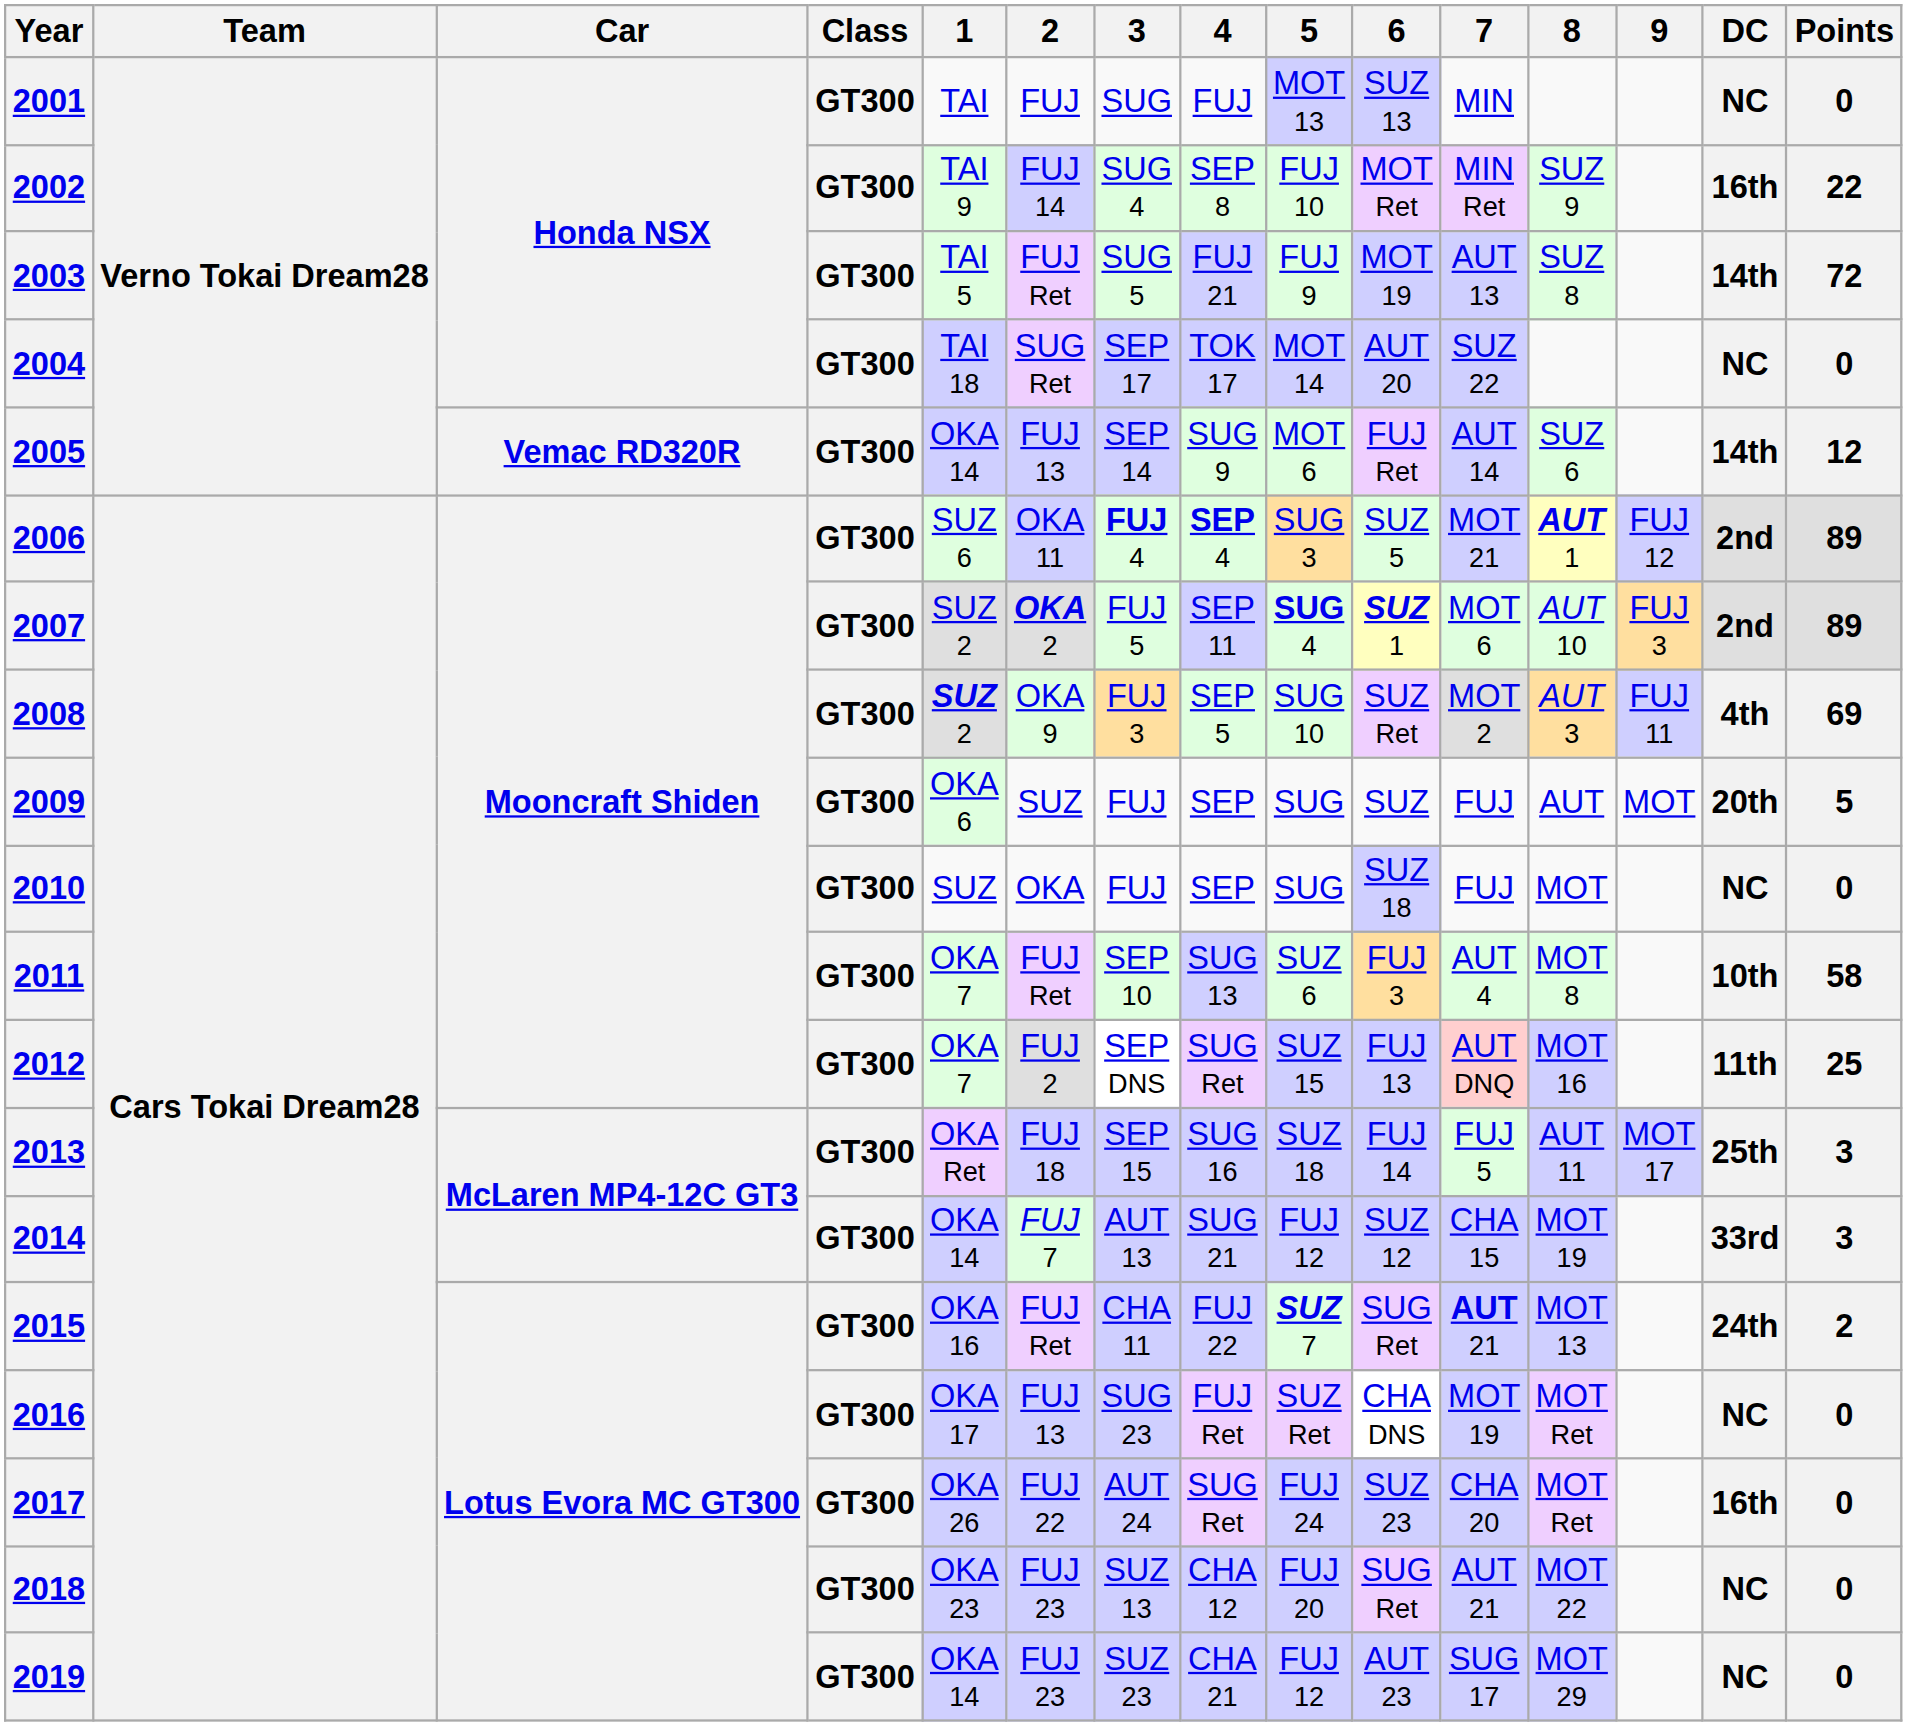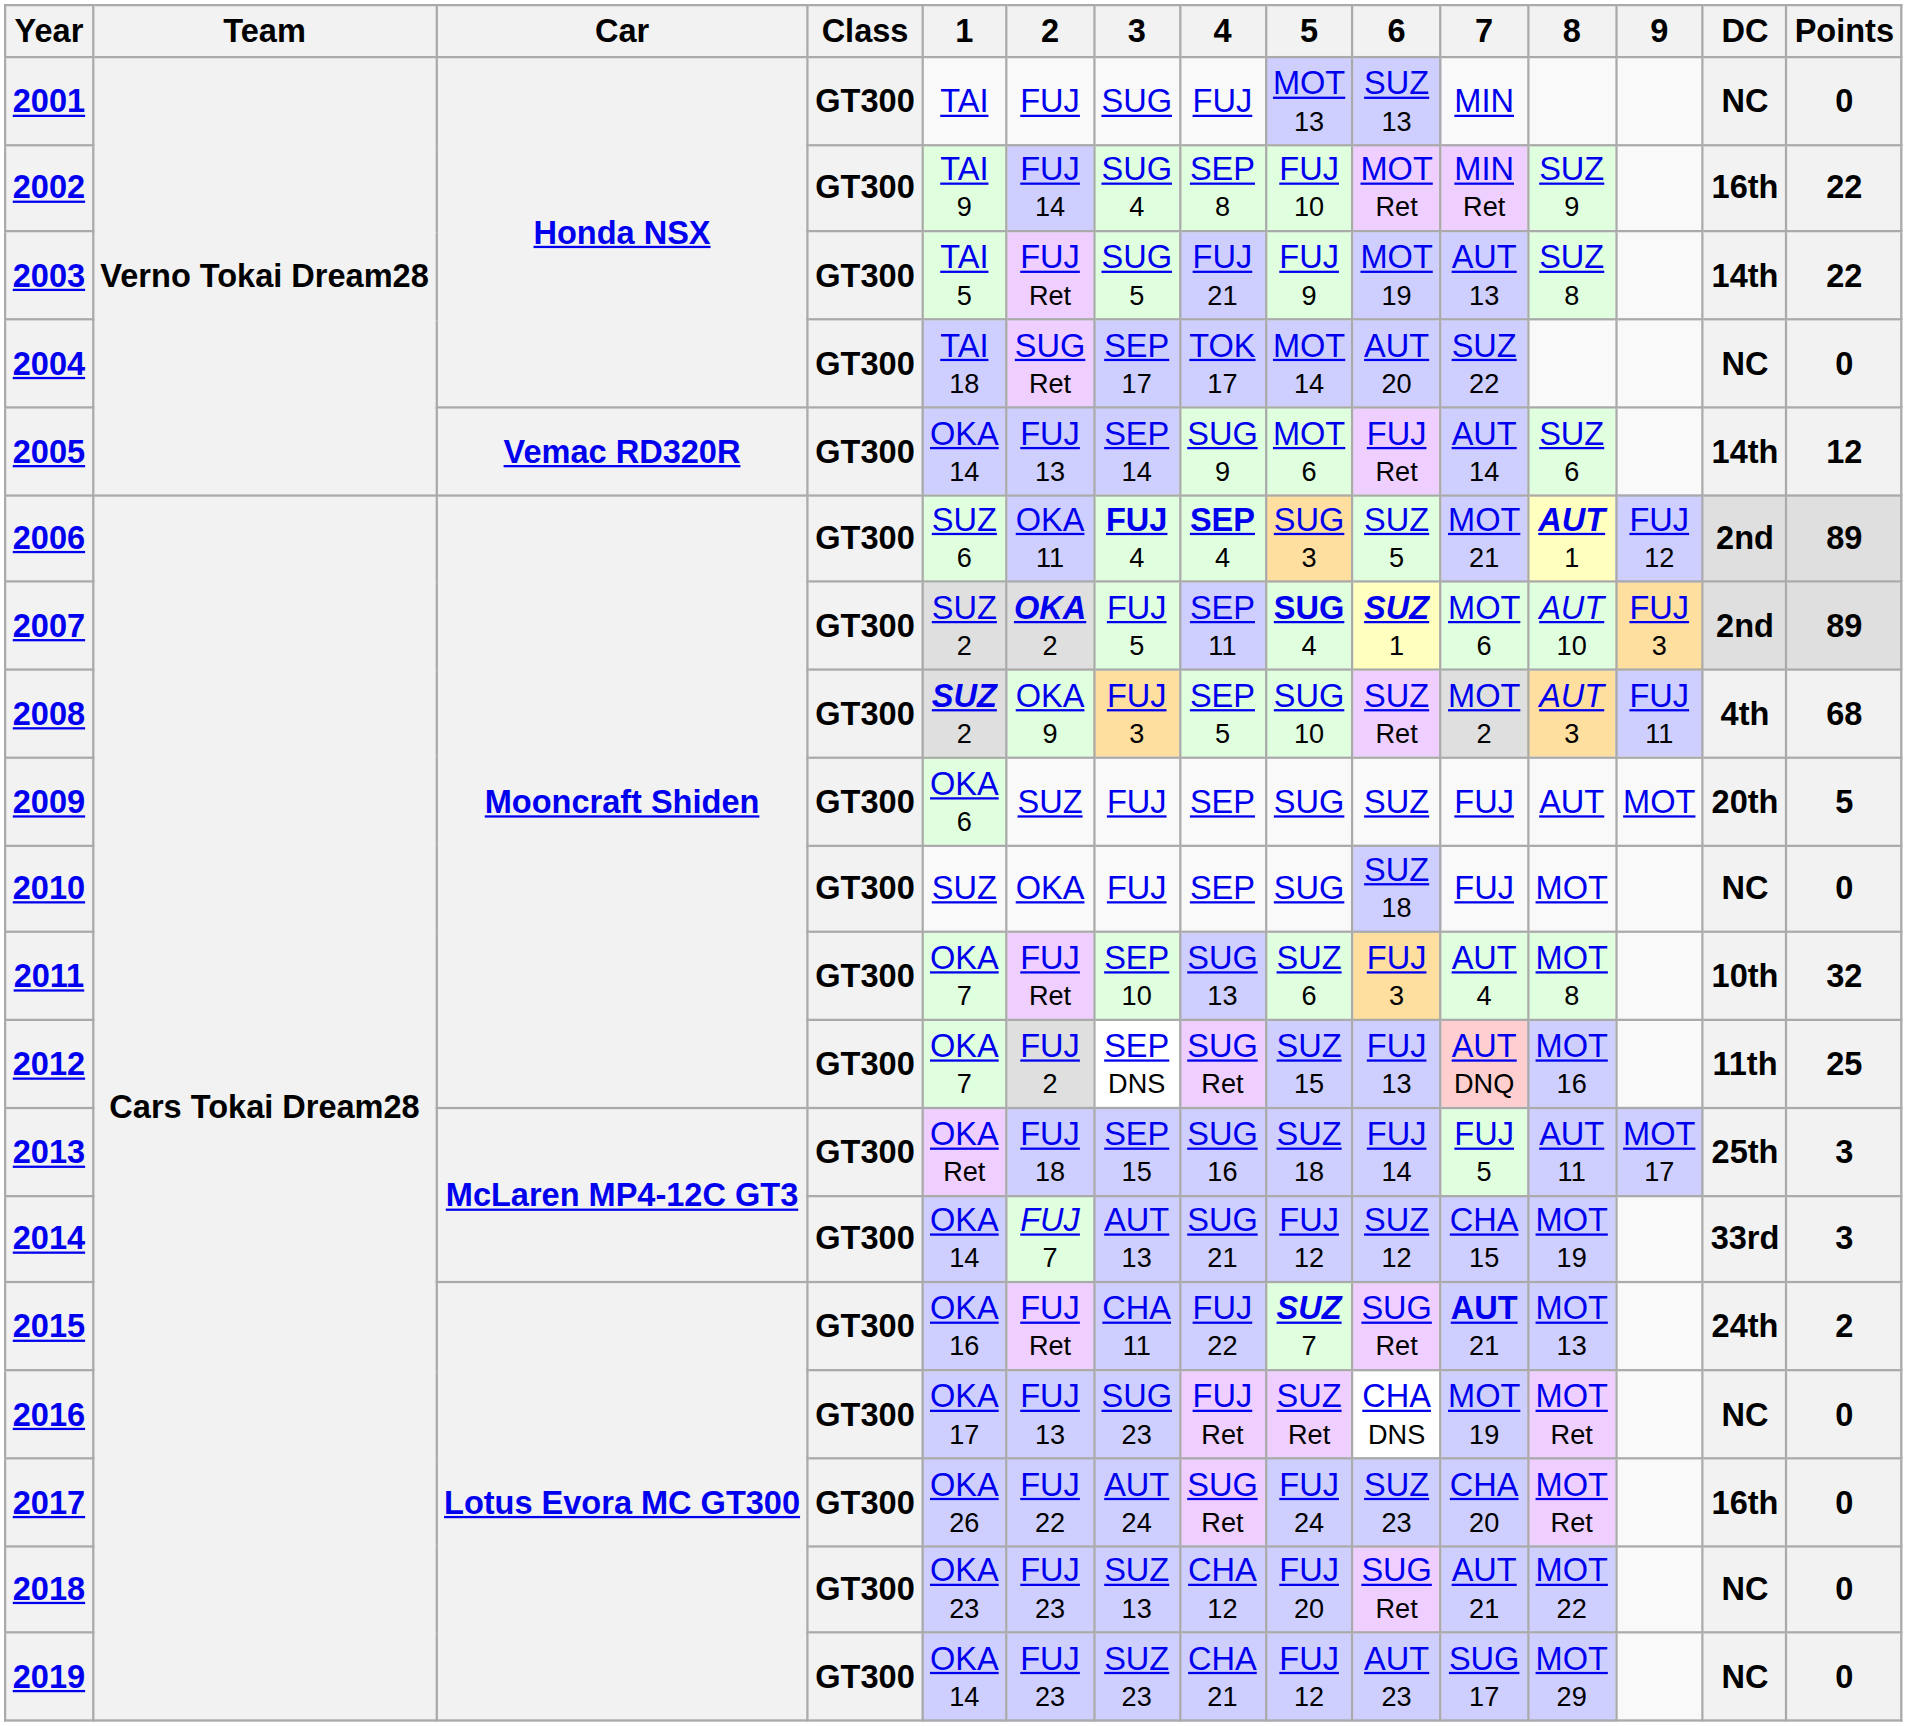2003 | Points: 72 -> 22
2008 | Points: 69 -> 68
2011 | Points: 58 -> 32
